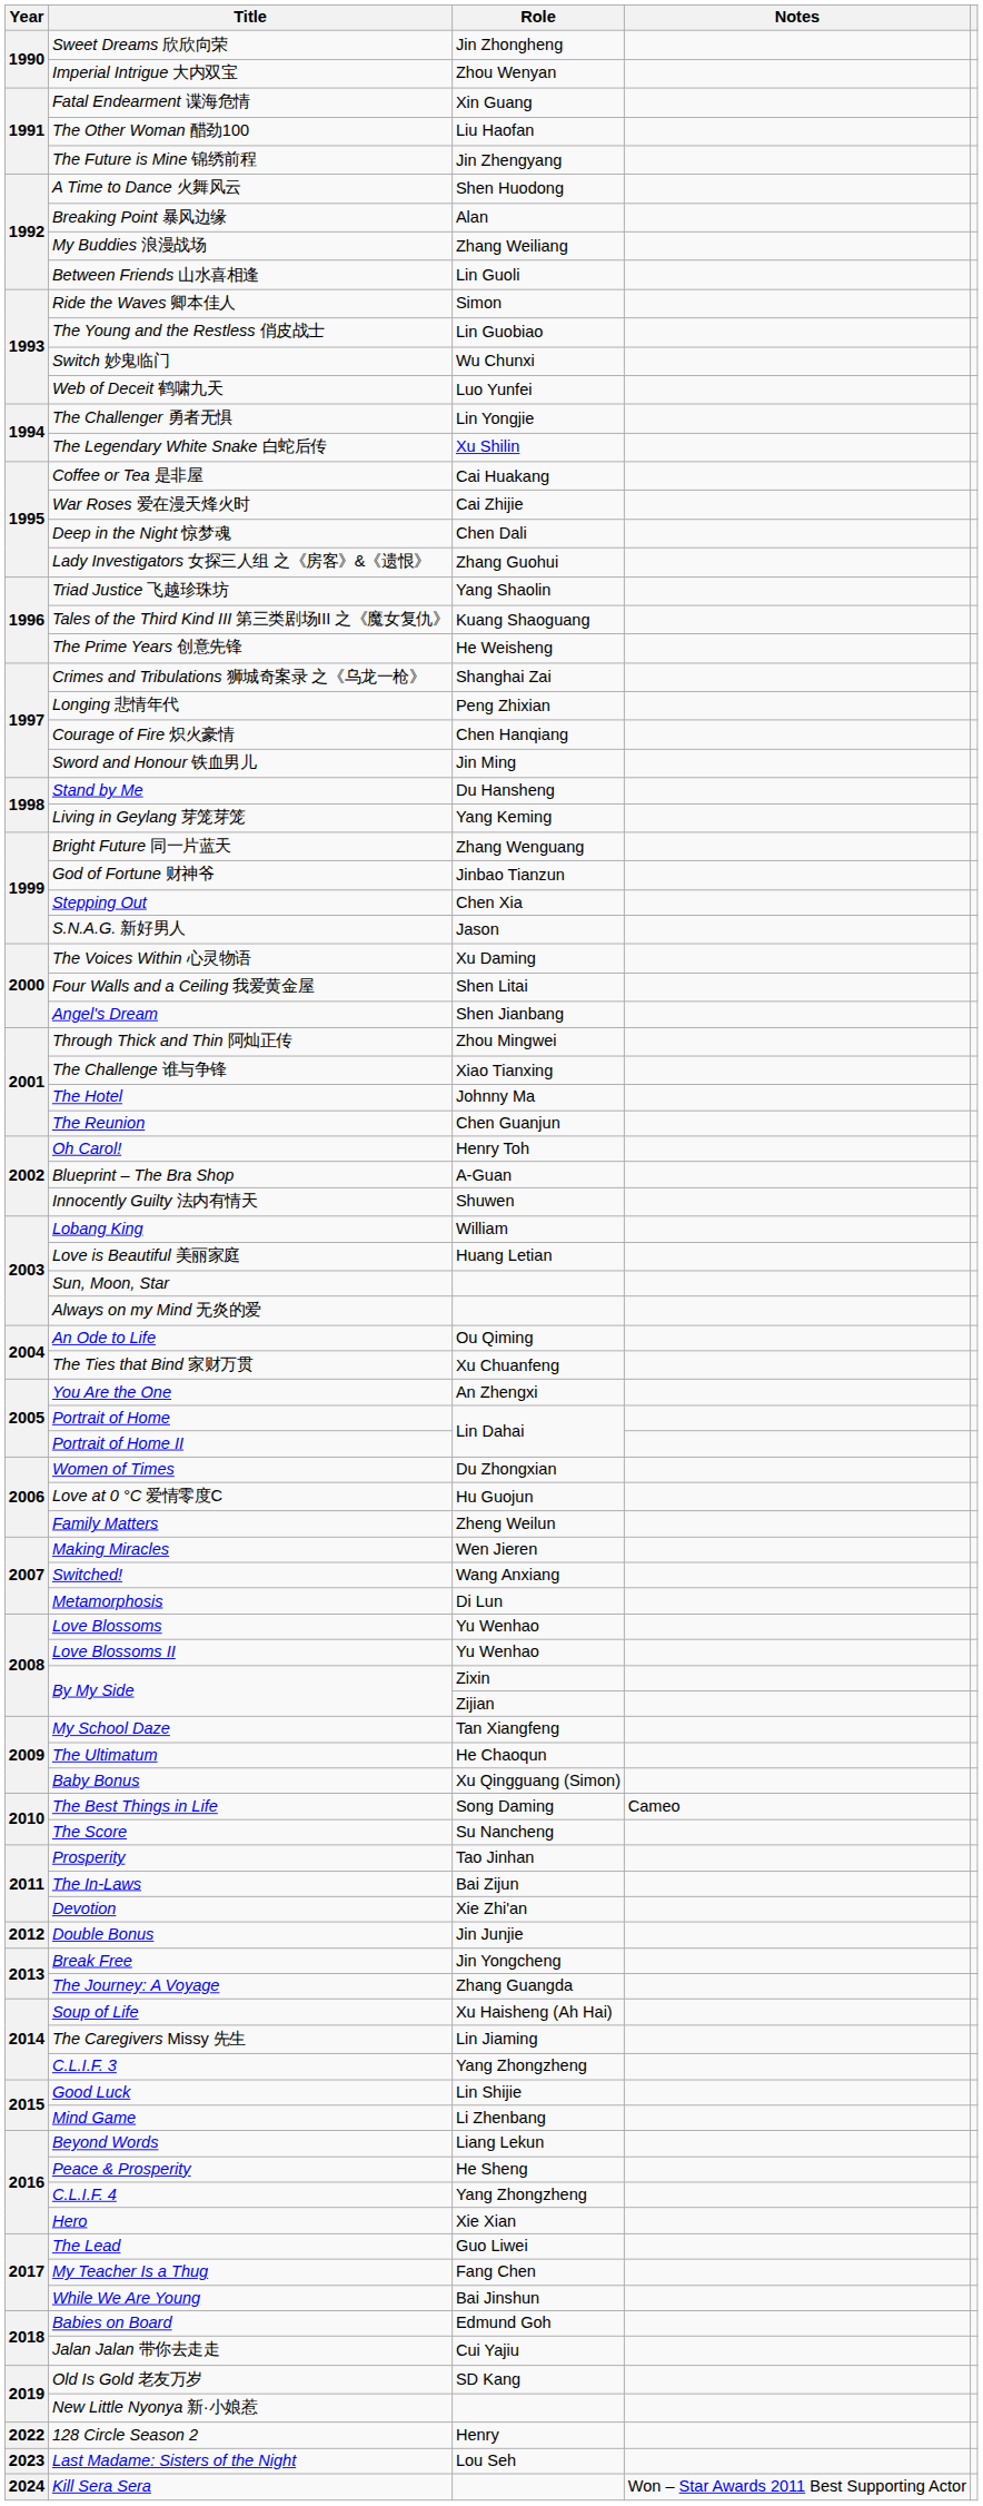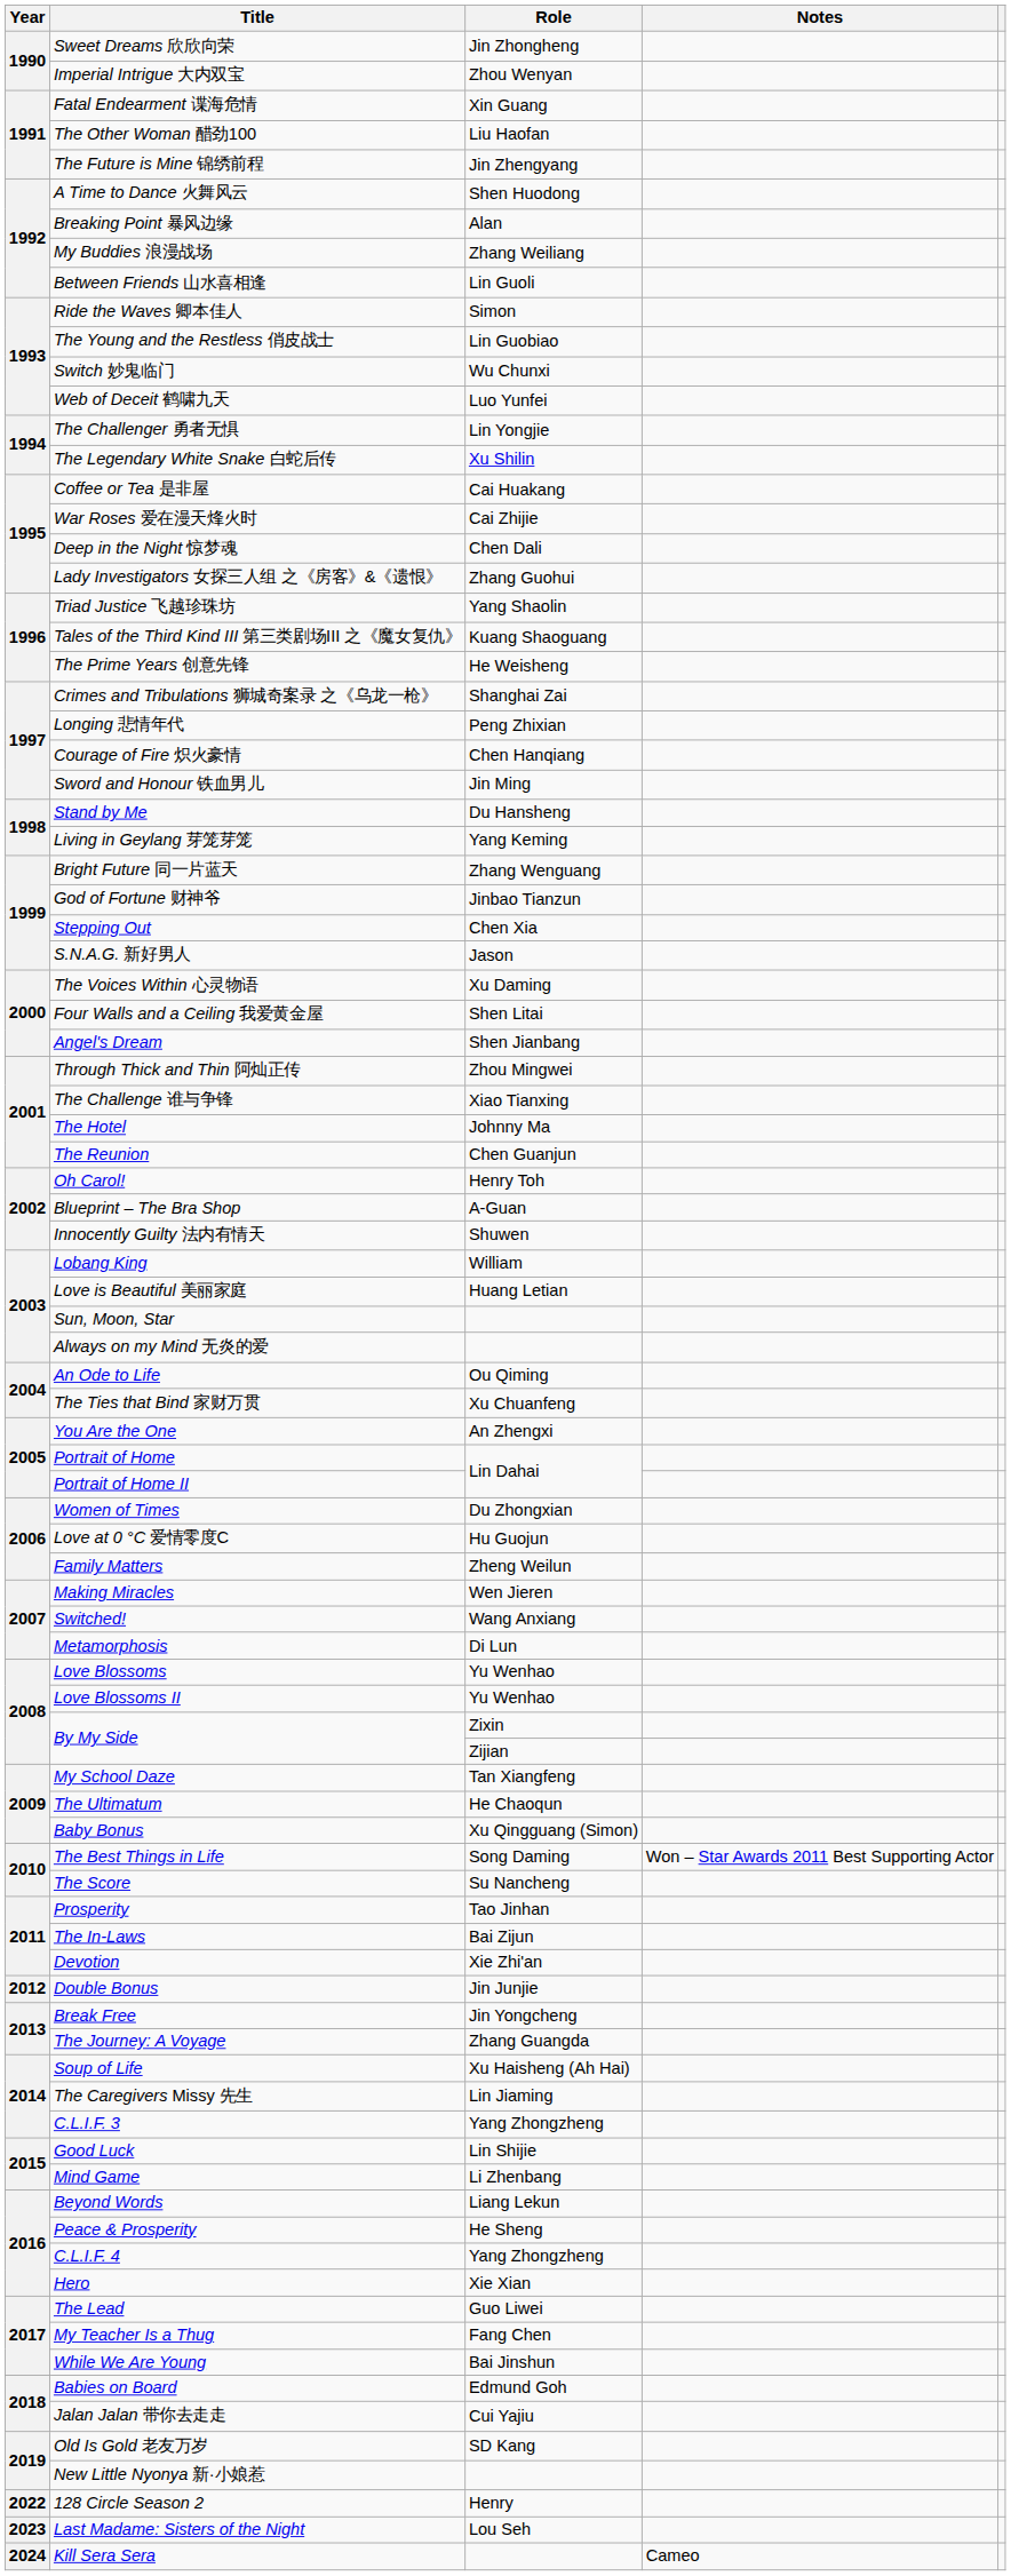The Best Things in Life | Notes: Cameo -> Won – Star Awards 2011 Best Supporting Actor
Kill Sera Sera | Notes: Won – Star Awards 2011 Best Supporting Actor -> Cameo
